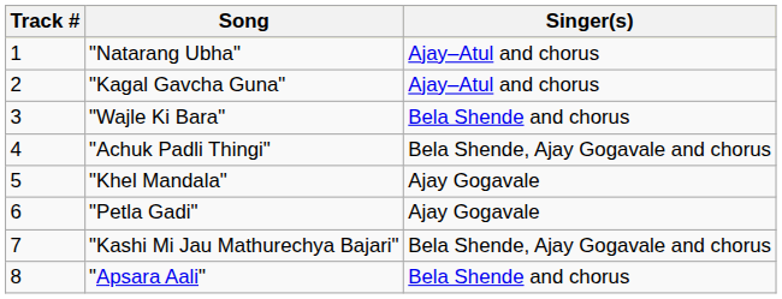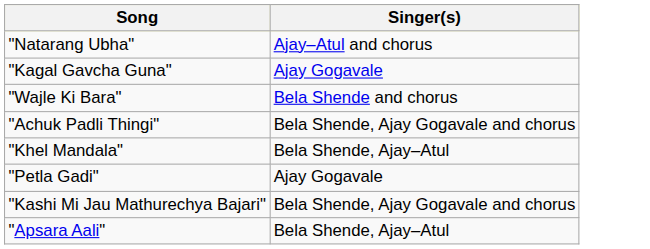- column: Track # | 1 | 2 | 3 | 4 | 5 | 6 | 7 | 8
"Kagal Gavcha Guna" | Singer(s): Ajay–Atul and chorus -> Ajay Gogavale
"Khel Mandala" | Singer(s): Ajay Gogavale -> Bela Shende, Ajay–Atul
"Apsara Aali" | Singer(s): Bela Shende and chorus -> Bela Shende, Ajay–Atul
